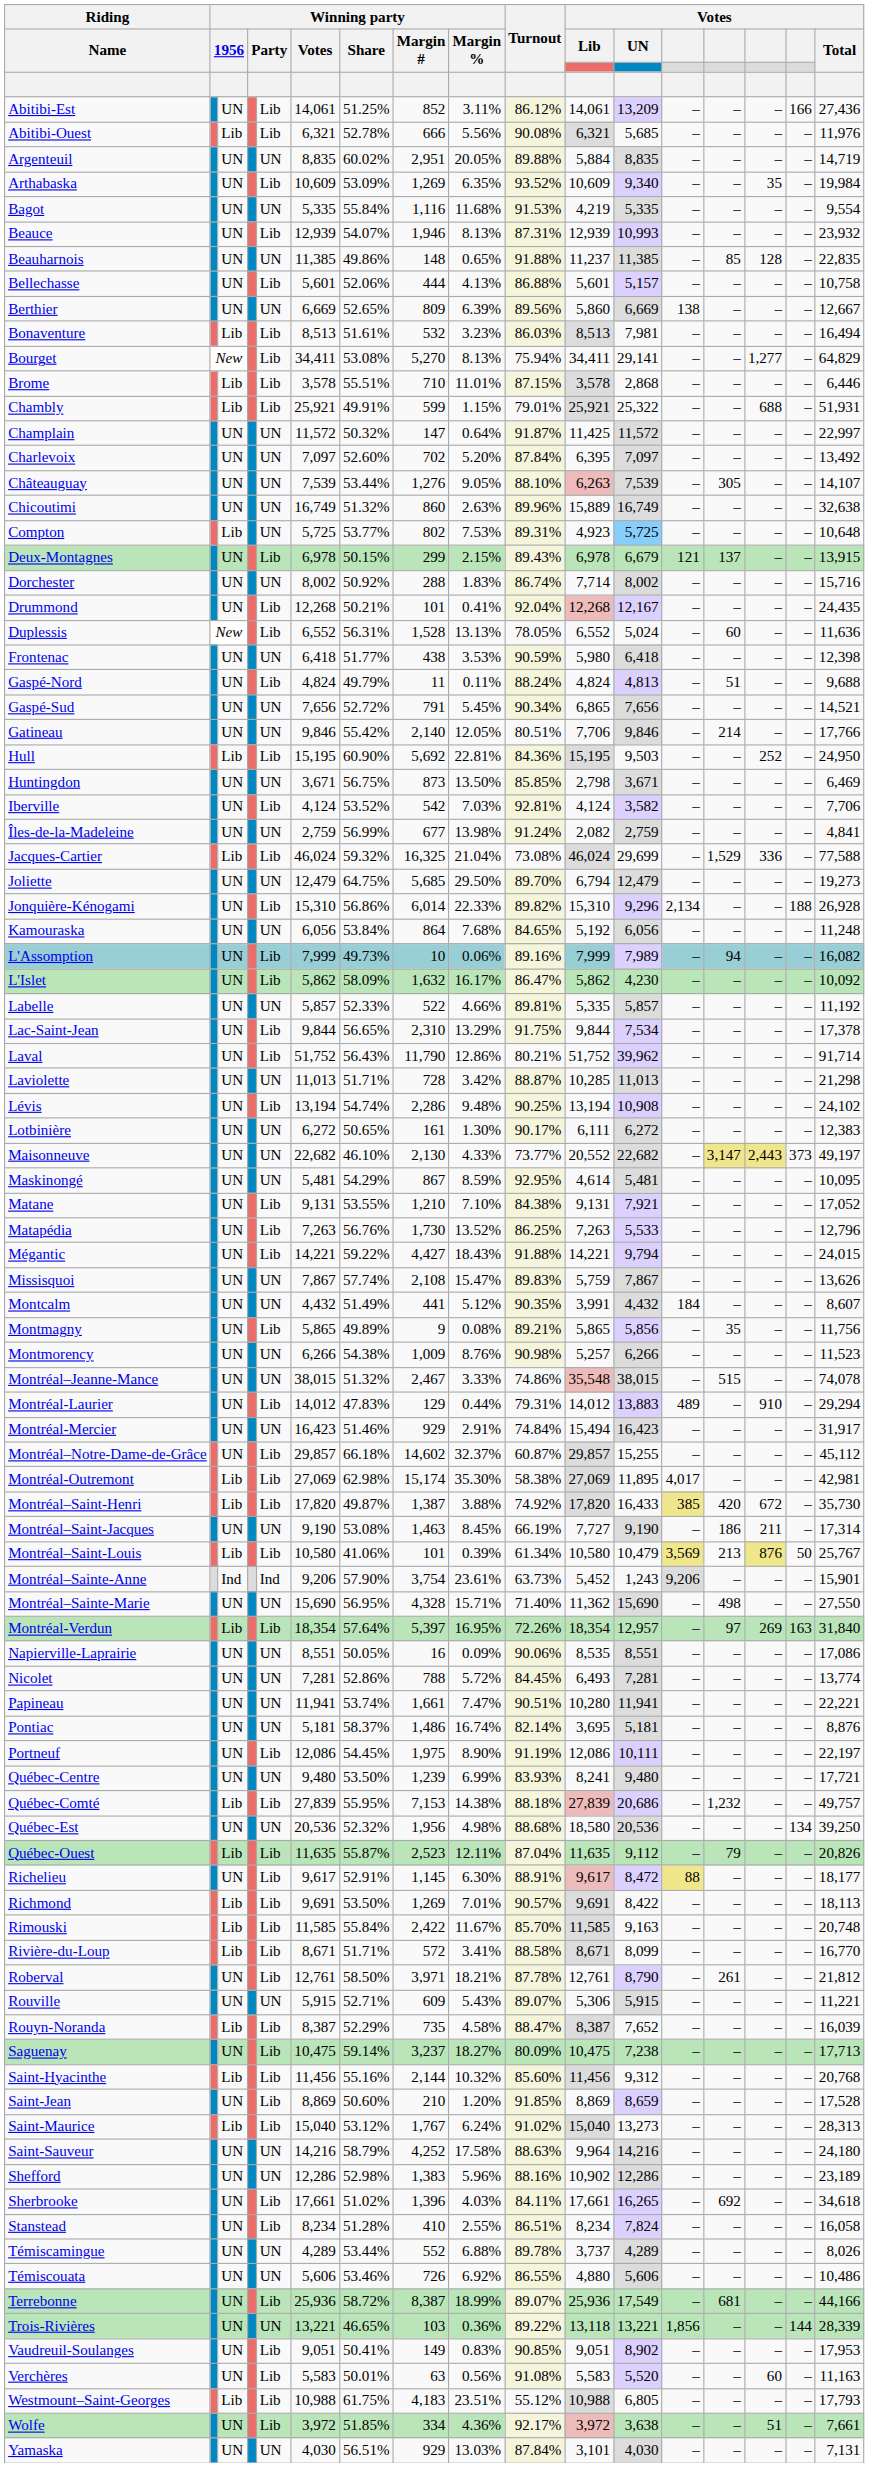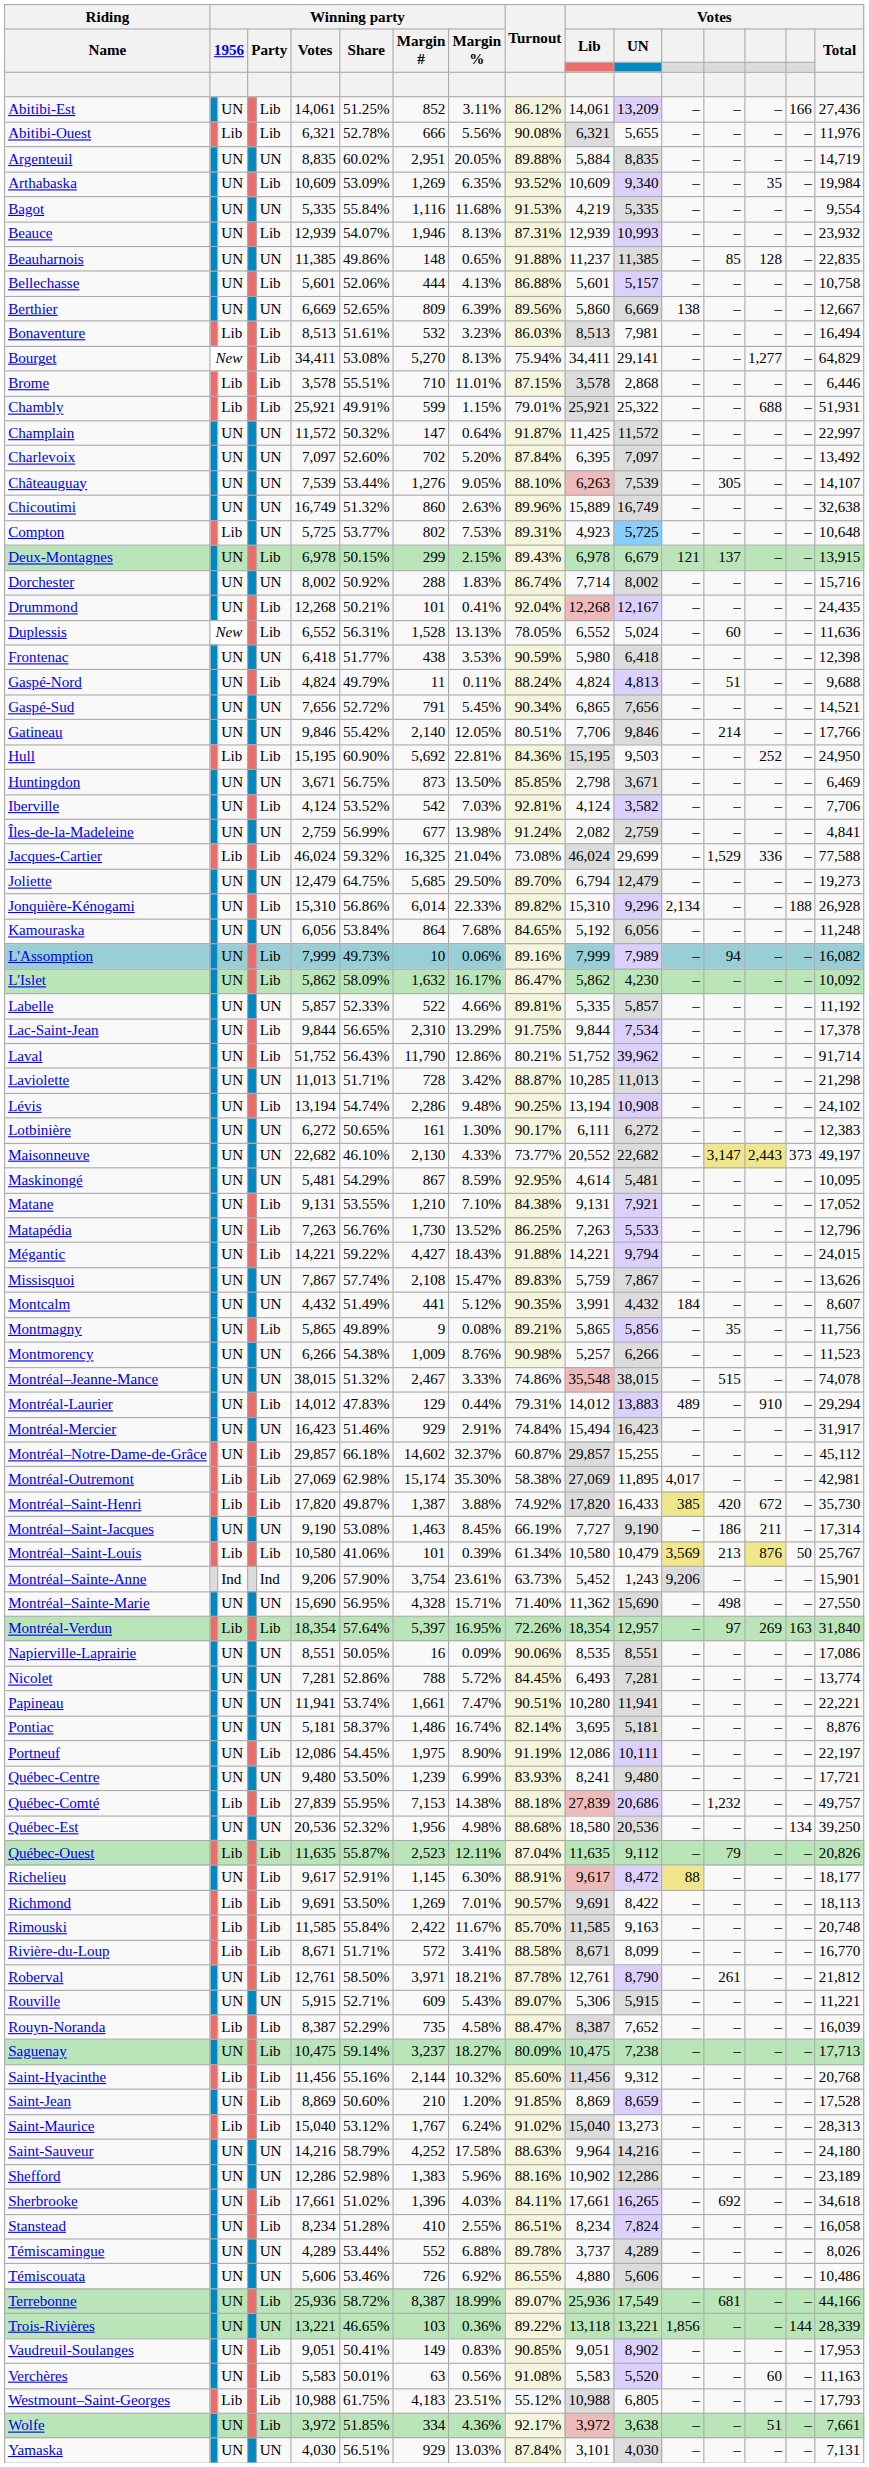Abitibi-Ouest | Votes / UN: 5,685 -> 5,655
